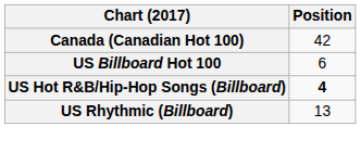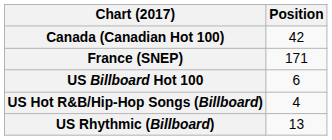+ row: France (SNEP) | 171
US Hot R&B/Hip-Hop Songs (Billboard) | Position: bold -> normal
